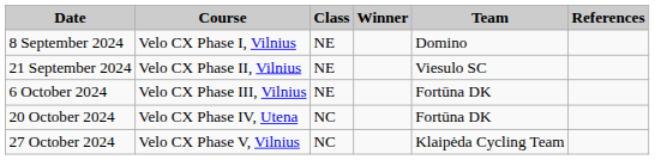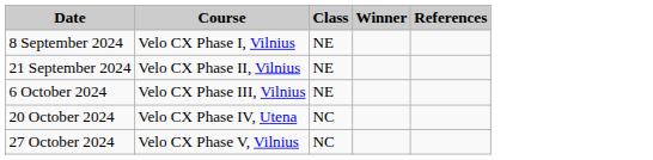- column: Team | Domino | Viesulo SC | Fortūna DK | Fortūna DK | Klaipėda Cycling Team
